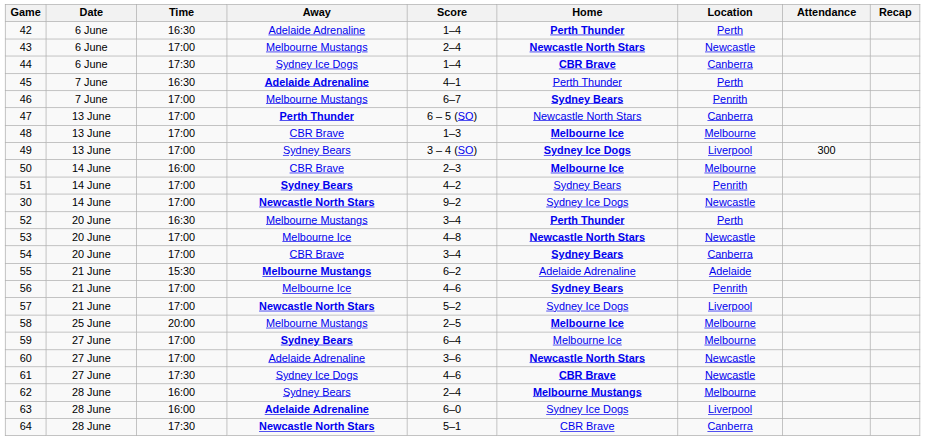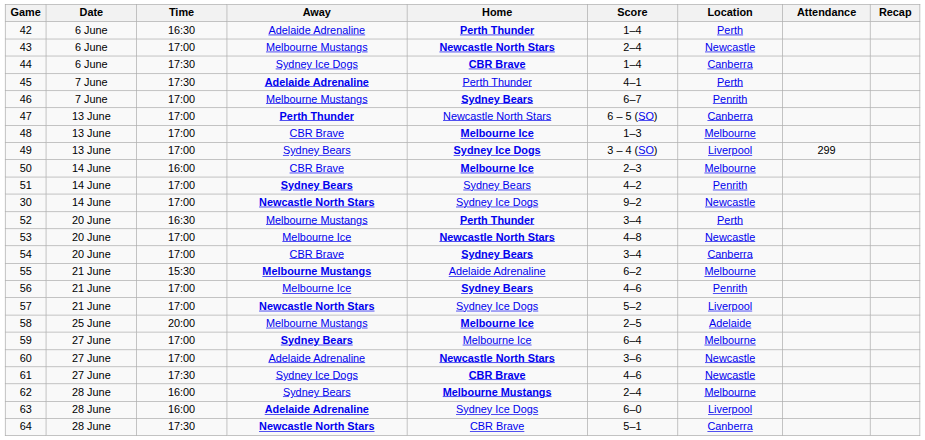columns swapped: Score <-> Home
45 | Time: 16:30 -> 17:30
49 | Attendance: 300 -> 299
55 | Location: Adelaide -> Melbourne
58 | Location: Melbourne -> Adelaide
